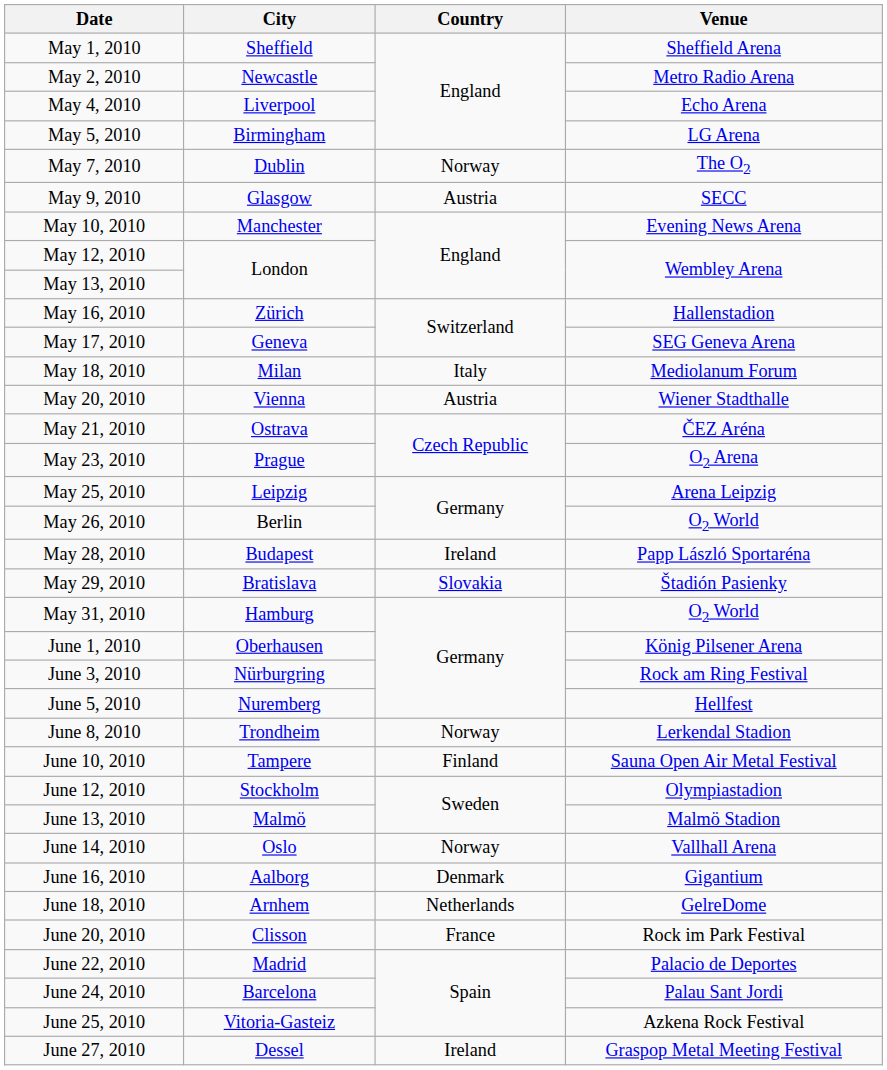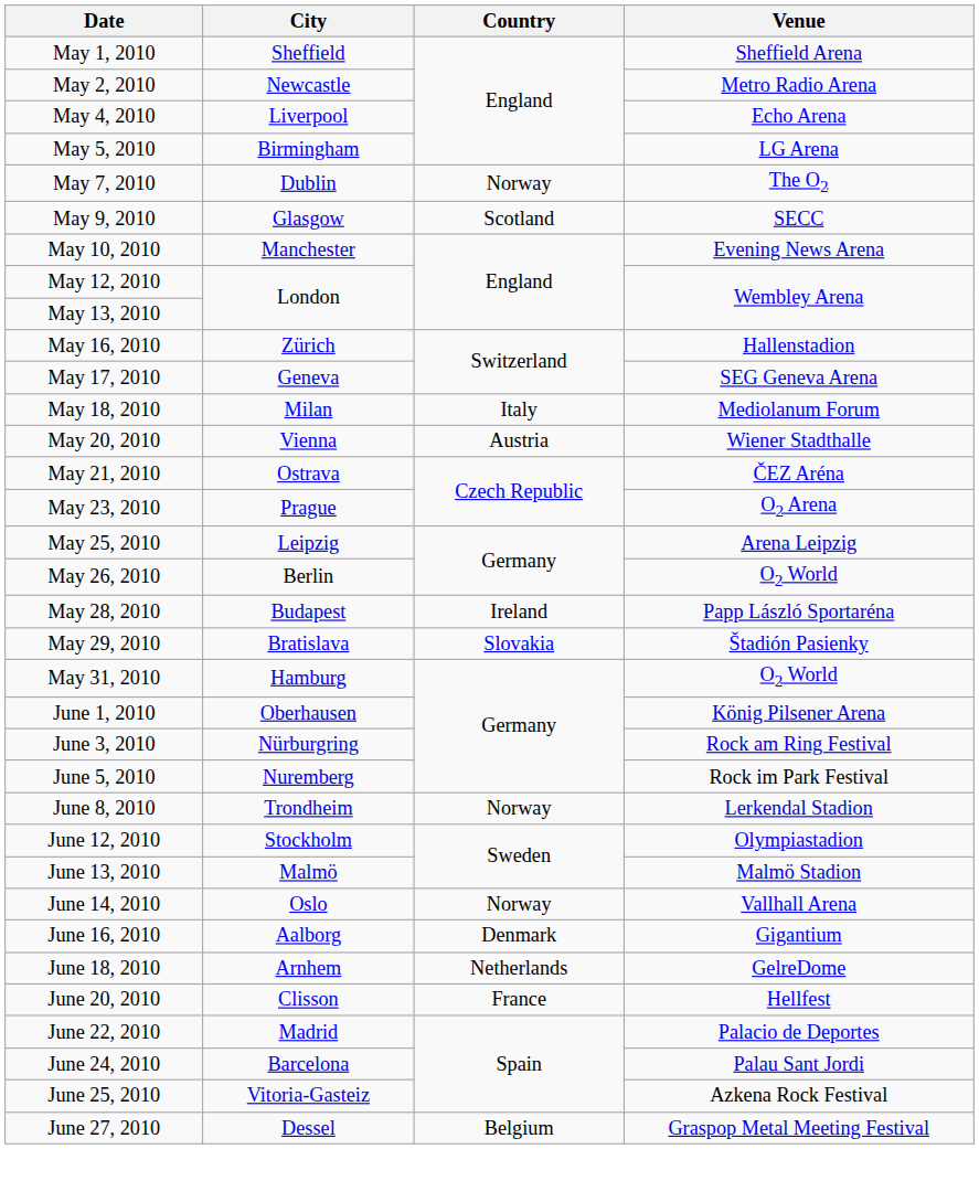May 9, 2010 | Country: Austria -> Scotland
June 5, 2010 | Venue: Hellfest -> Rock im Park Festival
- row: June 10, 2010 | Tampere | Finland | Sauna Open Air Metal Festival
June 20, 2010 | Venue: Rock im Park Festival -> Hellfest
June 27, 2010 | Country: Ireland -> Belgium
